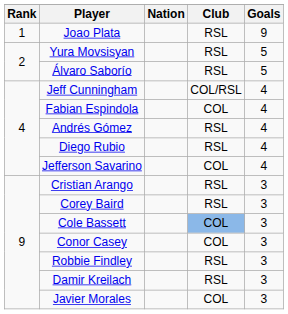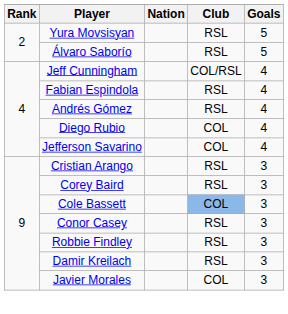- row: 1 | Joao Plata | RSL | 9
Fabian Espindola | Club: COL -> RSL
Diego Rubio | Club: RSL -> COL
Conor Casey | Club: COL -> RSL
